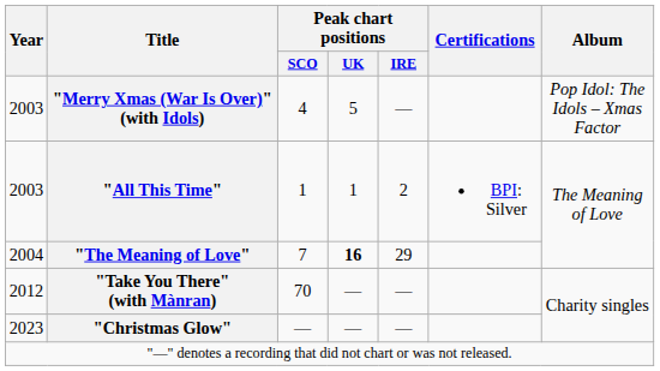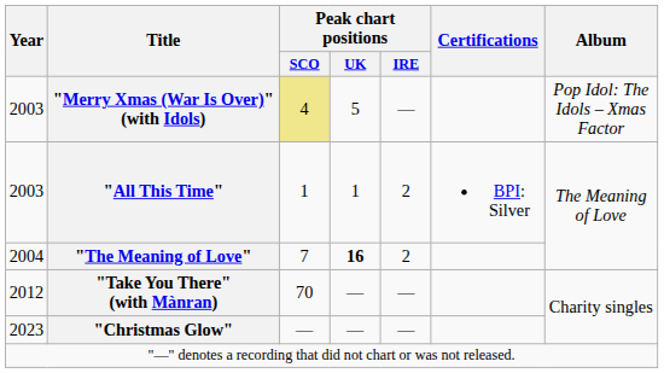"Merry Xmas (War Is Over)" (with Idols) | Peak chart positions / SCO: no background -> khaki background
"The Meaning of Love" | Peak chart positions / IRE: 29 -> 2
